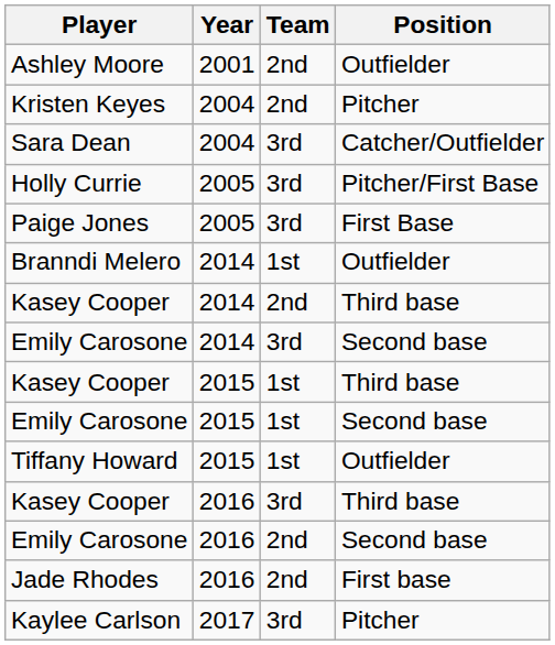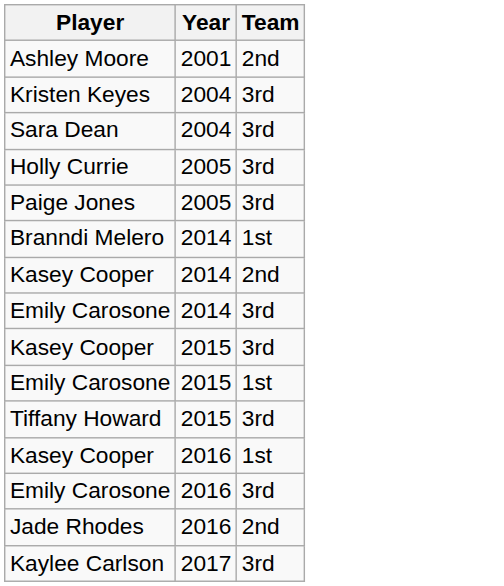- column: Position | Outfielder | Pitcher | Catcher/Outfielder | Pitcher/First Base | First Base | Outfielder | Third base | Second base | Third base | Second base | Outfielder | Third base | Second base | First base | Pitcher
Kristen Keyes | Team: 2nd -> 3rd
Kasey Cooper / 2015 | Team: 1st -> 3rd
Tiffany Howard | Team: 1st -> 3rd
Kasey Cooper / 2016 | Team: 3rd -> 1st
Emily Carosone / 2016 | Team: 2nd -> 3rd
